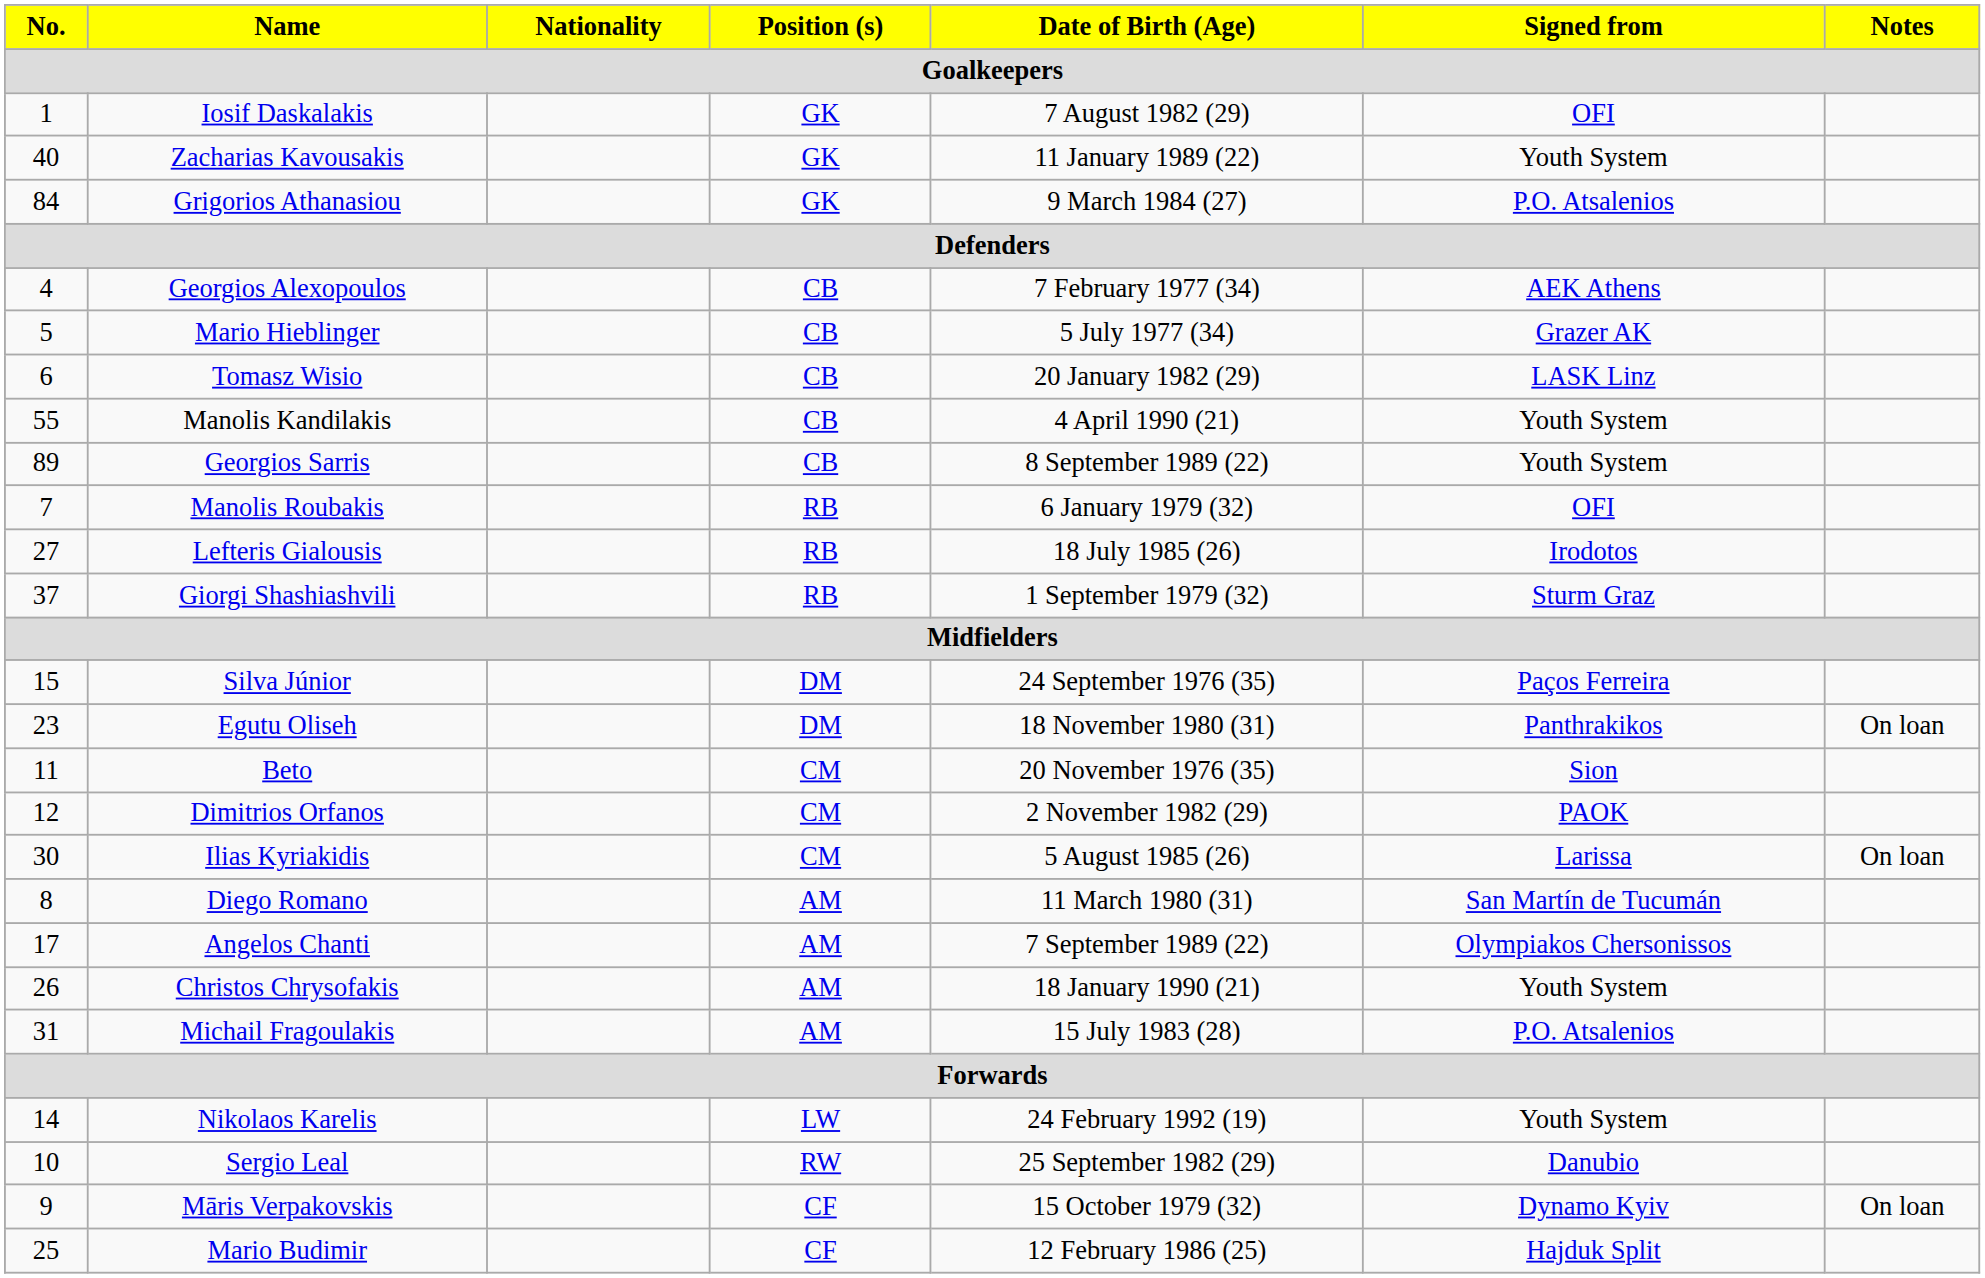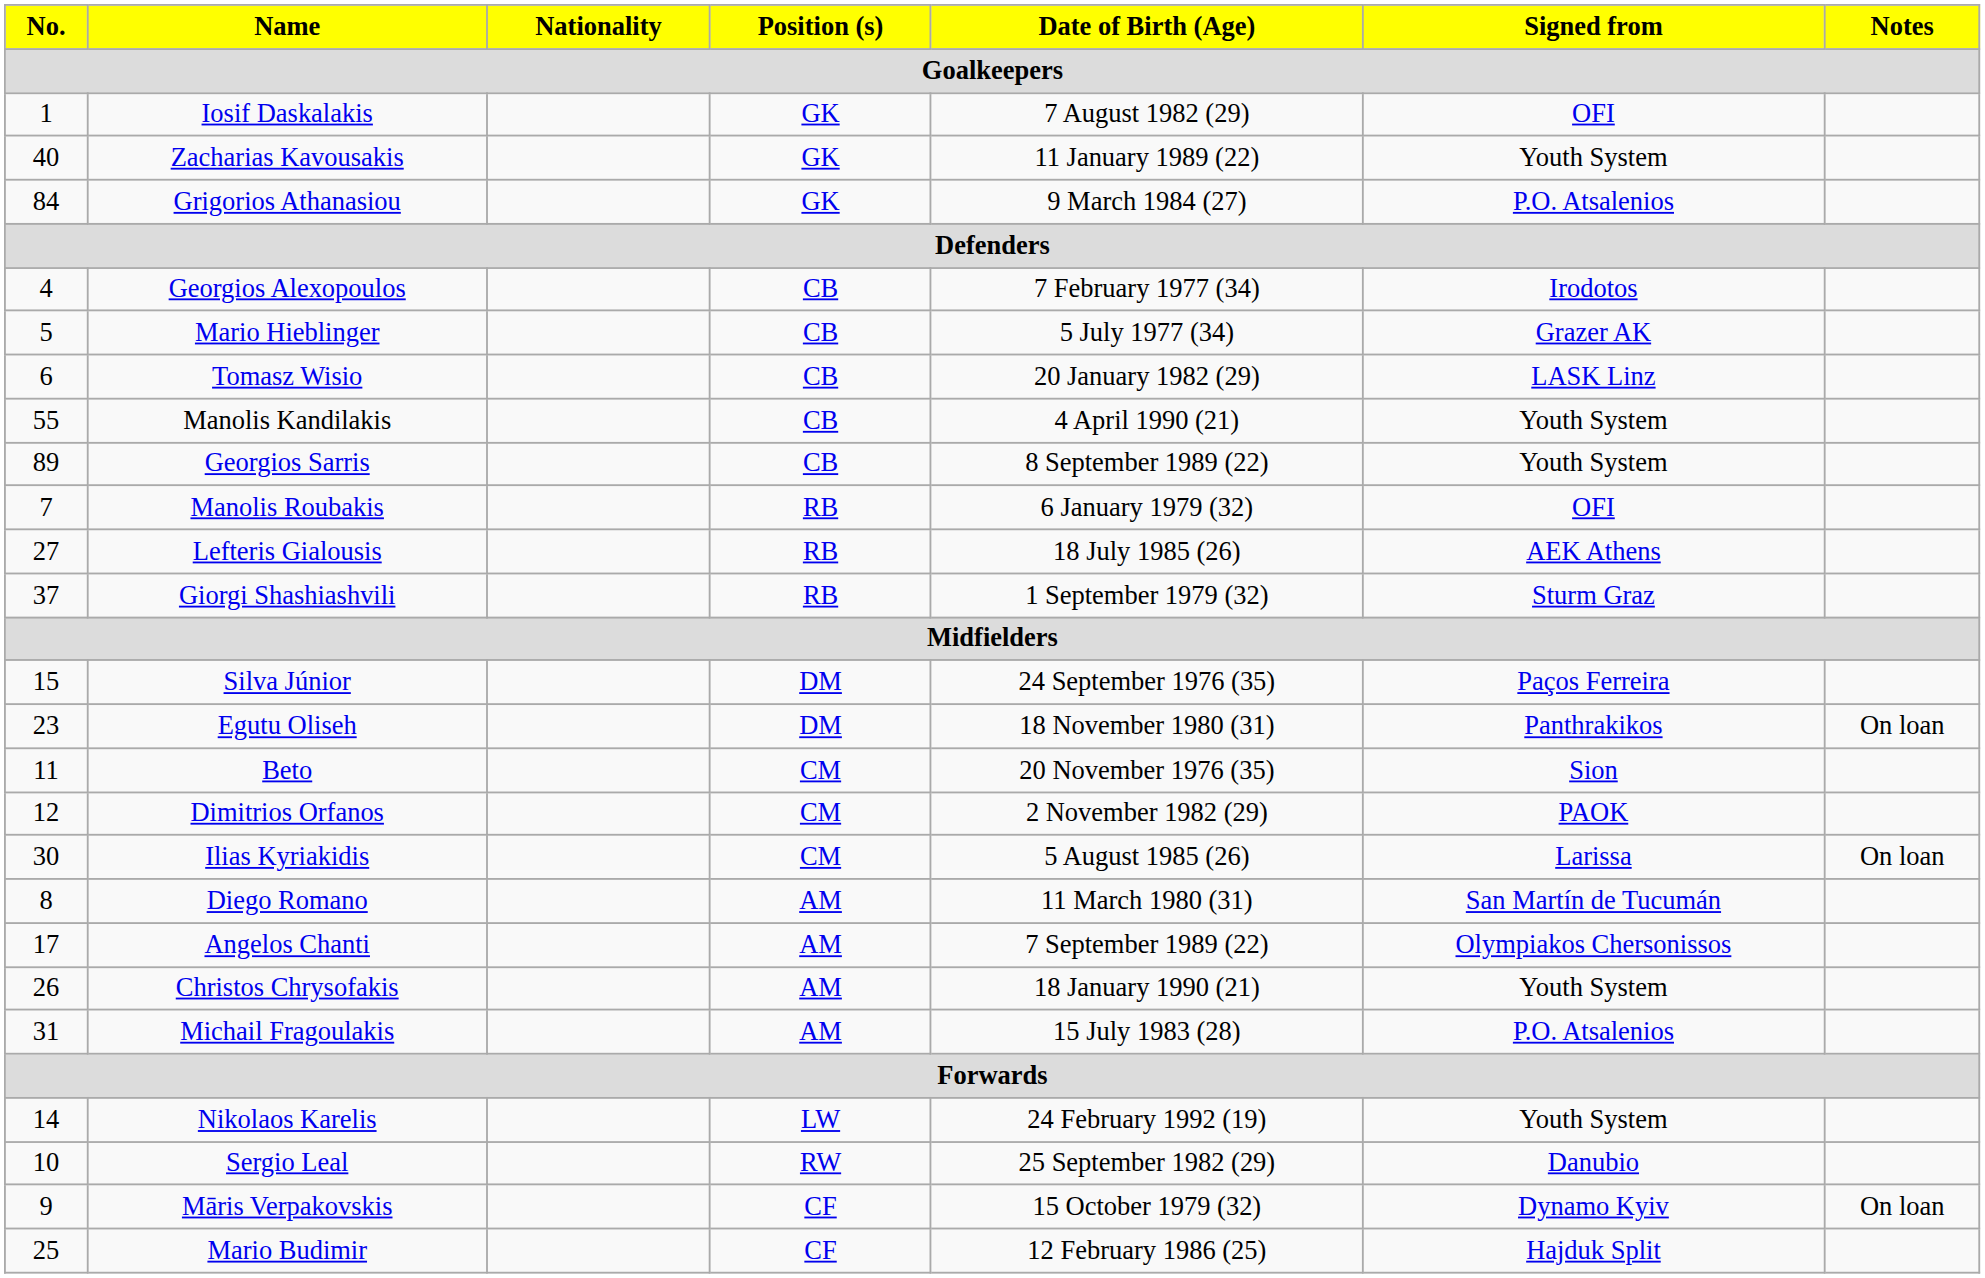Georgios Alexopoulos | Signed from: AEK Athens -> Irodotos
Lefteris Gialousis | Signed from: Irodotos -> AEK Athens
